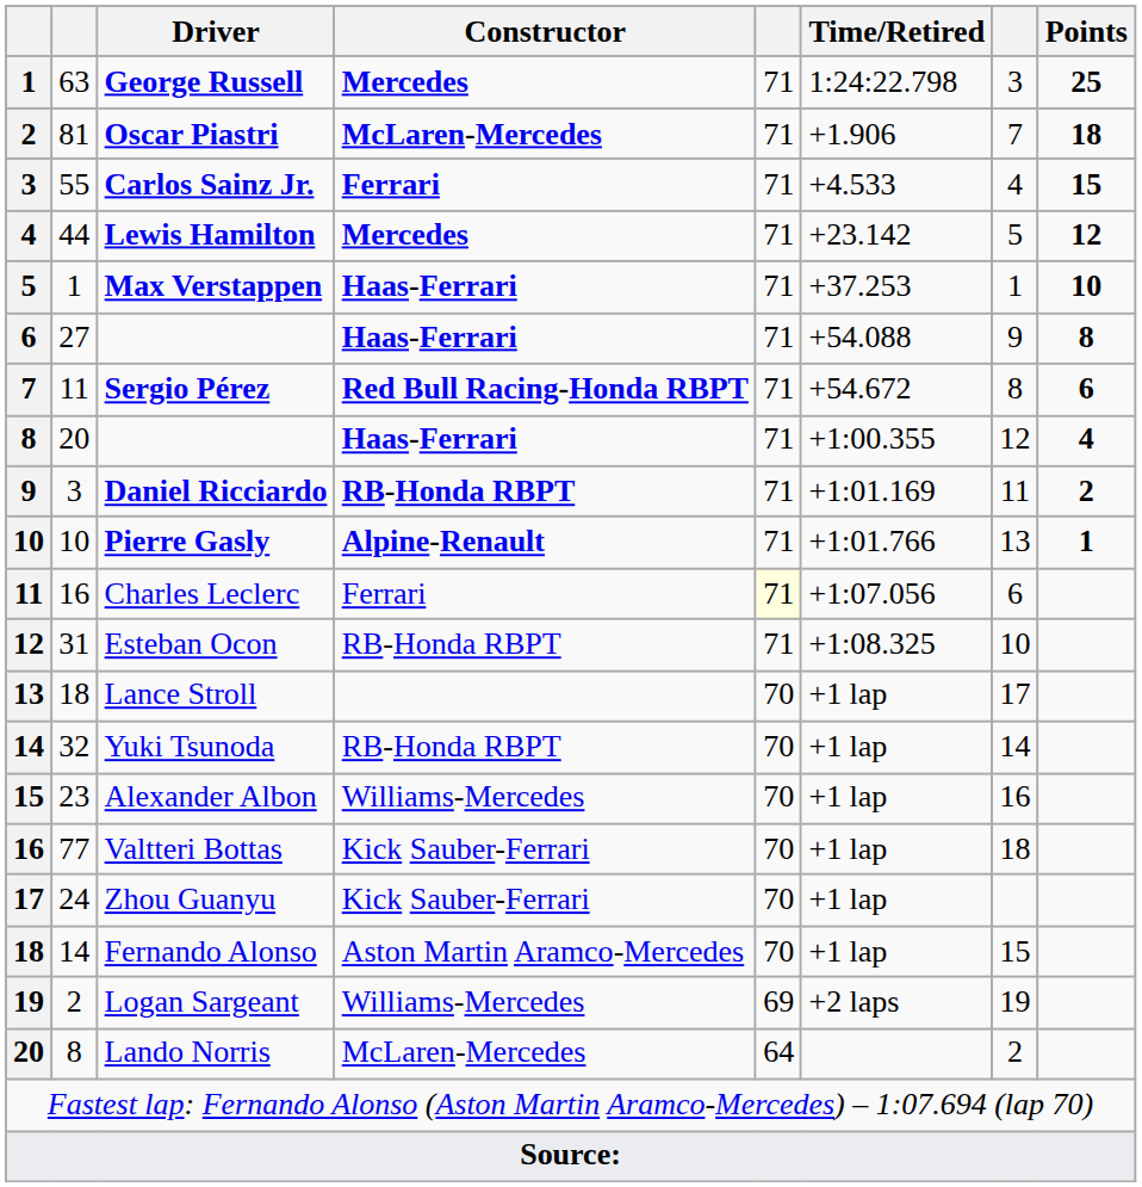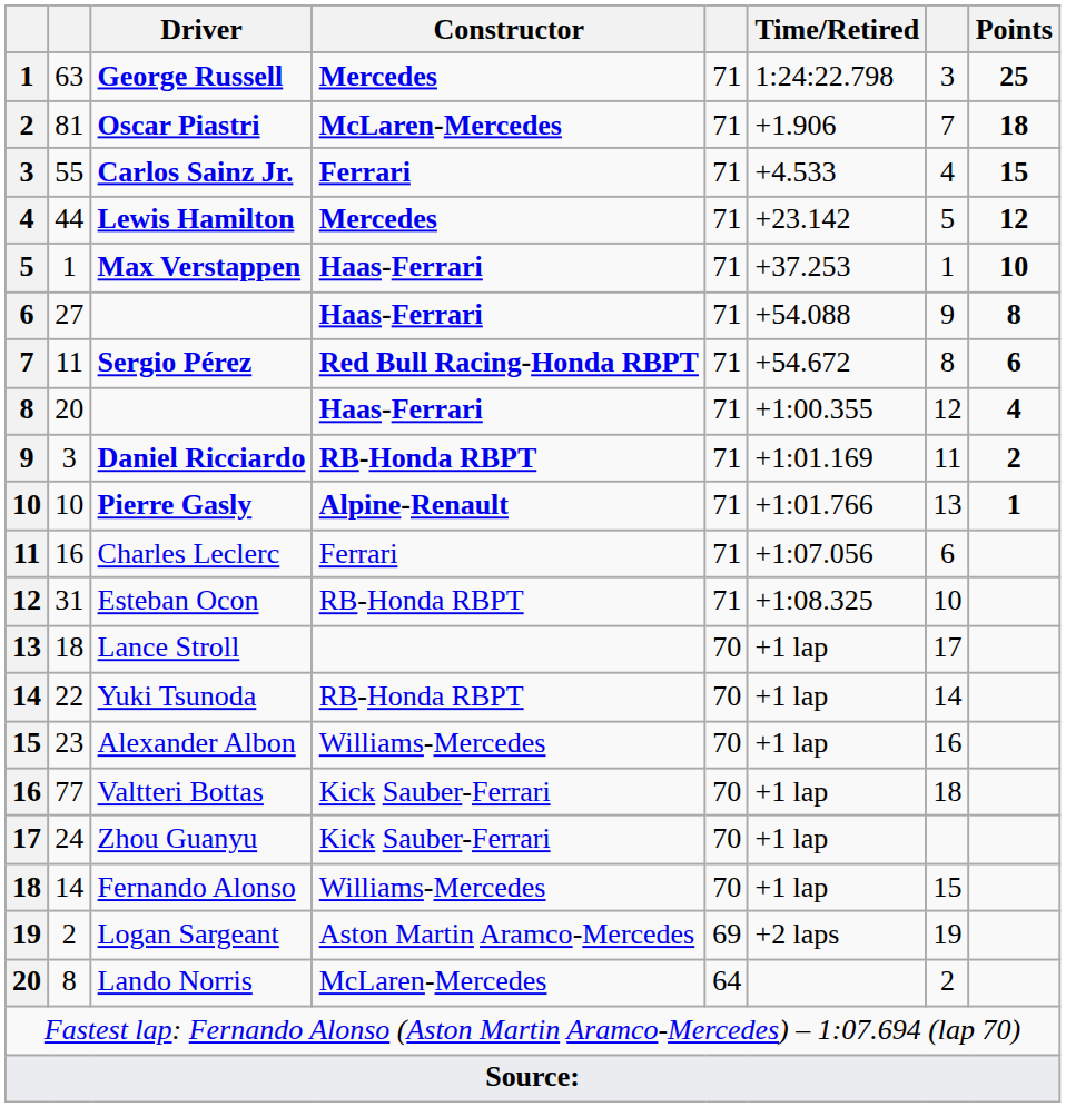Charles Leclerc | column 5: lightyellow background -> no background
Yuki Tsunoda | column 2: 32 -> 22
Fernando Alonso | Constructor: Aston Martin Aramco-Mercedes -> Williams-Mercedes
Logan Sargeant | Constructor: Williams-Mercedes -> Aston Martin Aramco-Mercedes
